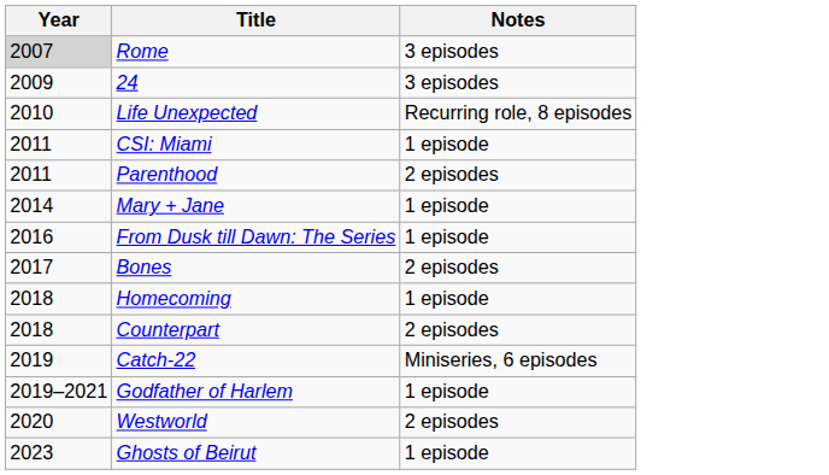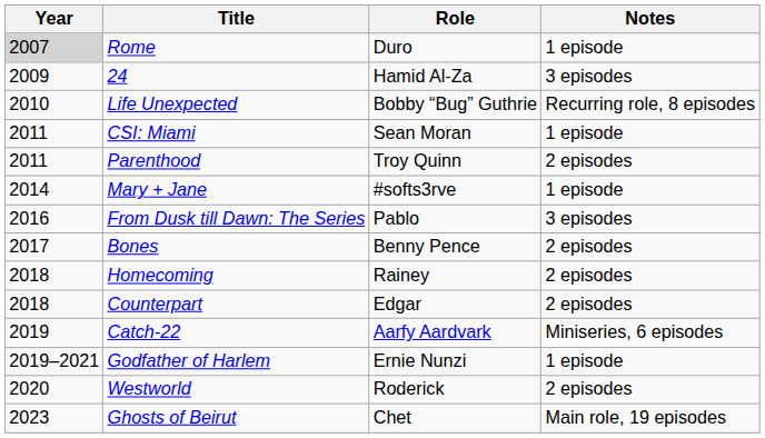+ column: Role | Duro | Hamid Al-Za | Bobby “Bug” Guthrie | Sean Moran | Troy Quinn | #softs3rve | Pablo | Benny Pence | Rainey | Edgar | Aarfy Aardvark | Ernie Nunzi | Roderick | Chet
Rome | Notes: 3 episodes -> 1 episode
From Dusk till Dawn: The Series | Notes: 1 episode -> 3 episodes
Homecoming | Notes: 1 episode -> 2 episodes
Ghosts of Beirut | Notes: 1 episode -> Main role, 19 episodes
